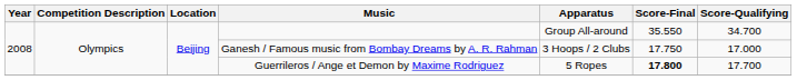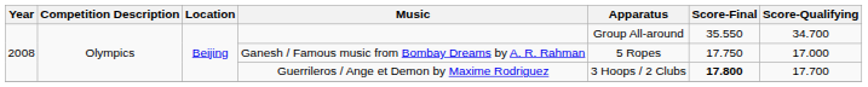Ganesh / Famous music from Bombay Dreams by A. R. Rahman | Apparatus: 3 Hoops / 2 Clubs -> 5 Ropes
Guerrileros / Ange et Demon by Maxime Rodriguez | Apparatus: 5 Ropes -> 3 Hoops / 2 Clubs
